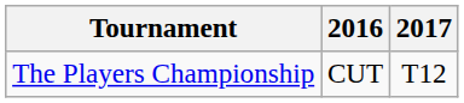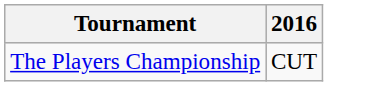- column: 2017 | T12
